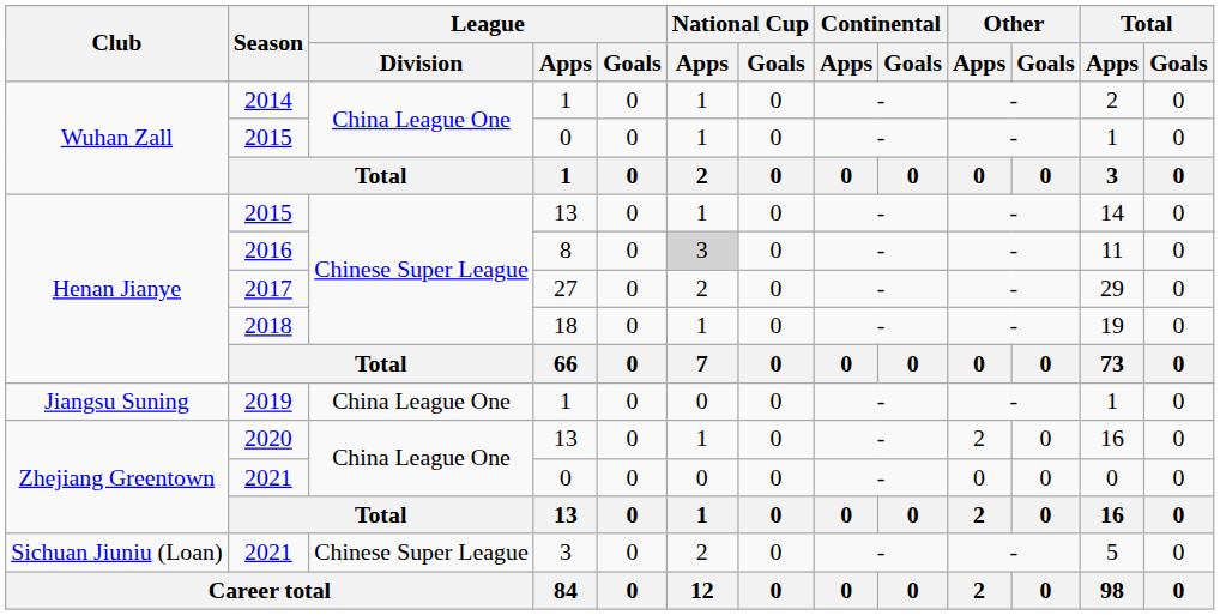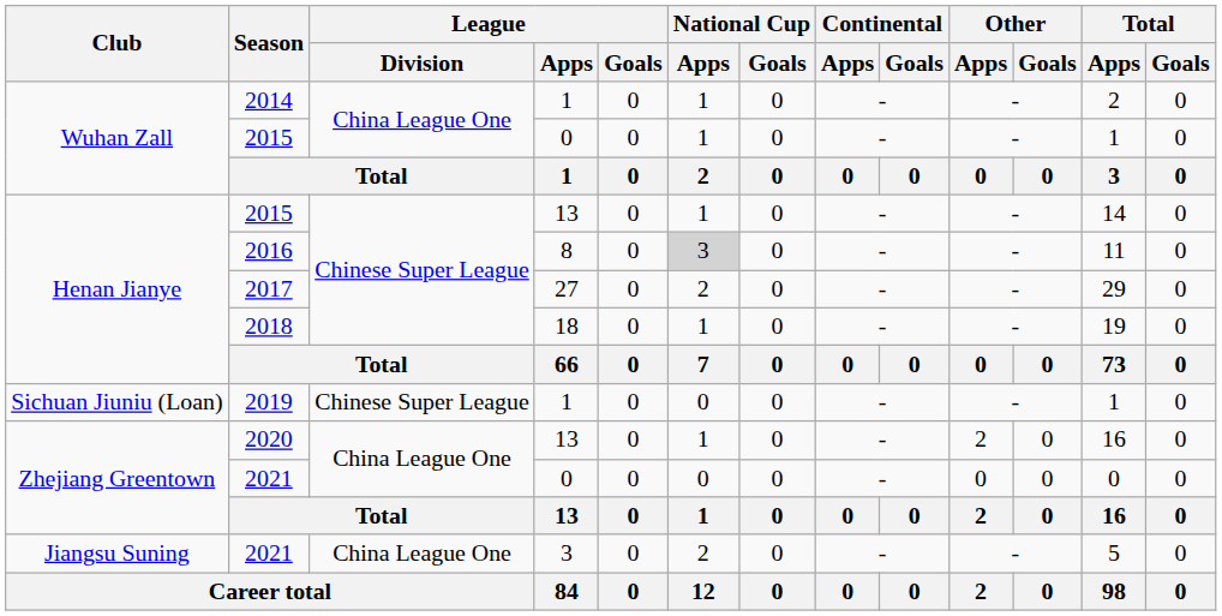2019 | Club: Jiangsu Suning -> Sichuan Jiuniu (Loan)
2019 | League / Division: China League One -> Chinese Super League
2021 / 3 | Club: Sichuan Jiuniu (Loan) -> Jiangsu Suning
2021 / 3 | League / Division: Chinese Super League -> China League One
